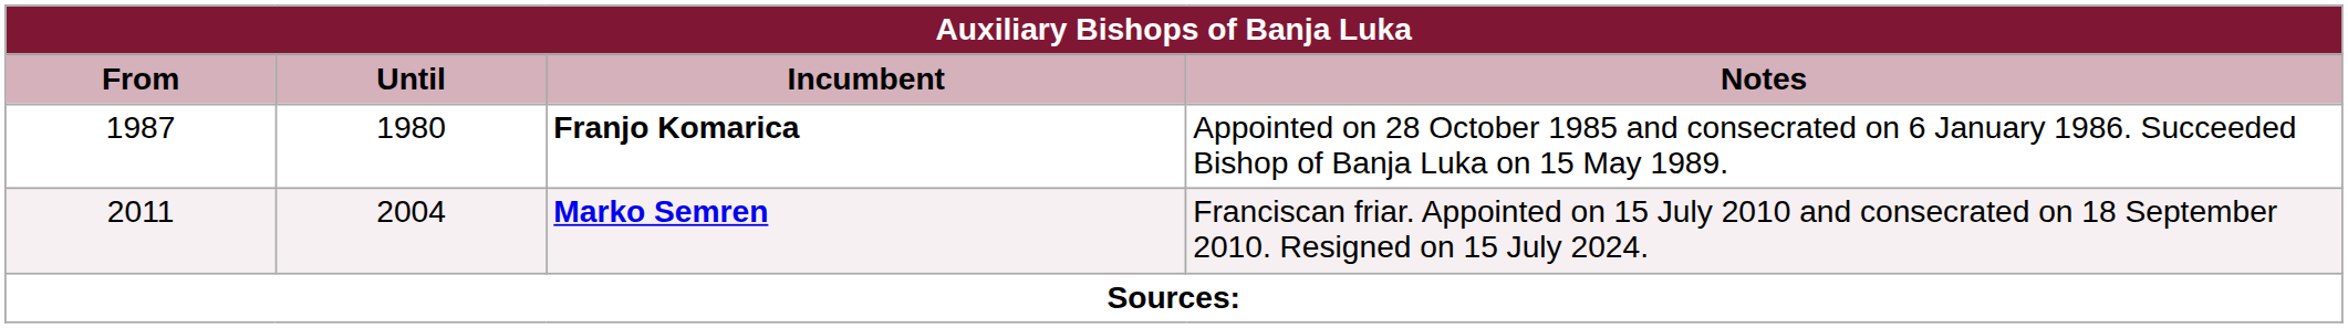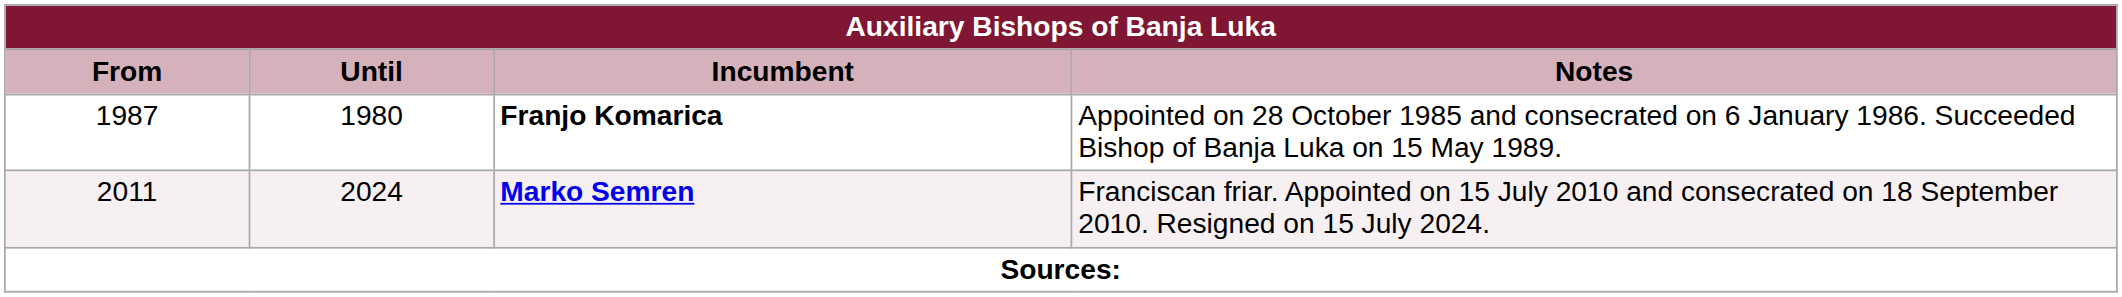Marko Semren | Auxiliary Bishops of Banja Luka / Until: 2004 -> 2024
